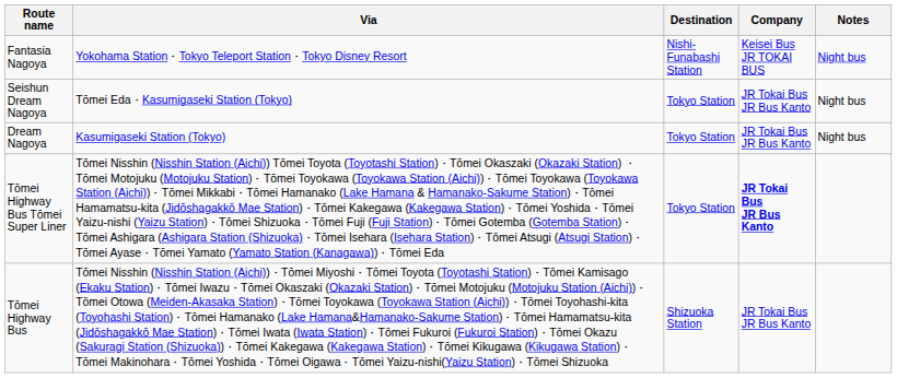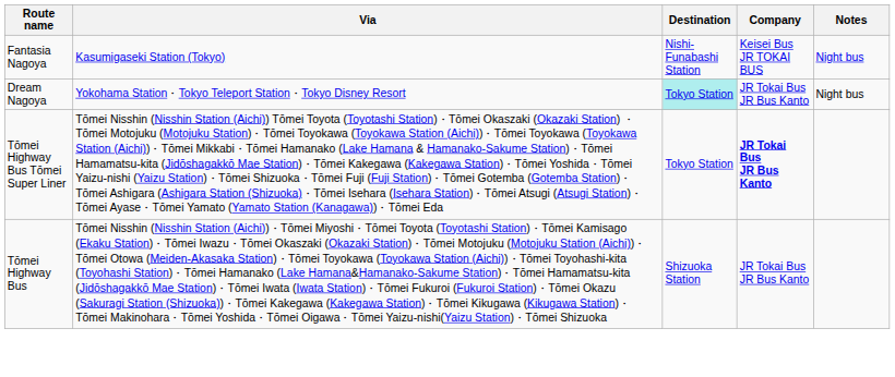Fantasia Nagoya | Via: Yokohama Station・Tokyo Teleport Station・Tokyo Disney Resort -> Kasumigaseki Station (Tokyo)
- row: Seishun Dream Nagoya | Tōmei Eda・Kasumigaseki Station (Tokyo) | Tokyo Station | JR Tokai Bus JR Bus Kanto | Night bus
Dream Nagoya | Via: Kasumigaseki Station (Tokyo) -> Yokohama Station・Tokyo Teleport Station・Tokyo Disney Resort
Dream Nagoya | Destination: no background -> paleturquoise background
